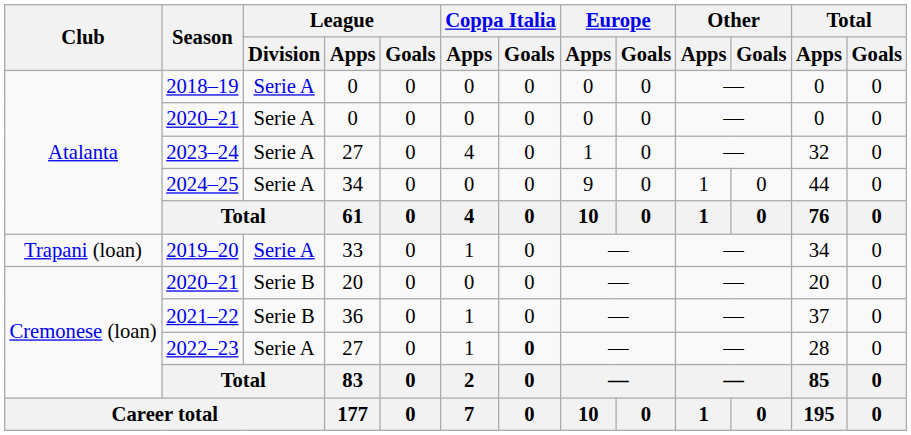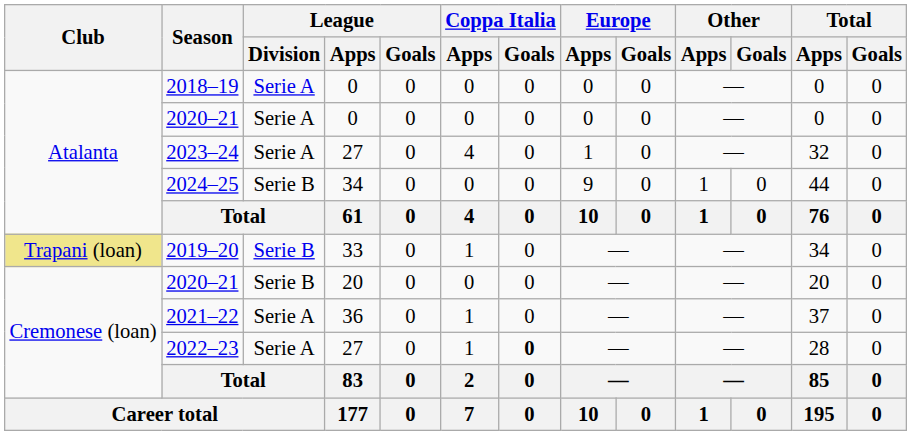2024–25 | League / Division: Serie A -> Serie B
2019–20 | Club: no background -> khaki background
2019–20 | League / Division: Serie A -> Serie B
2021–22 | League / Division: Serie B -> Serie A
